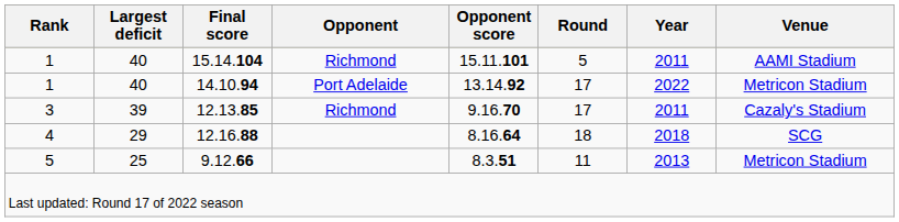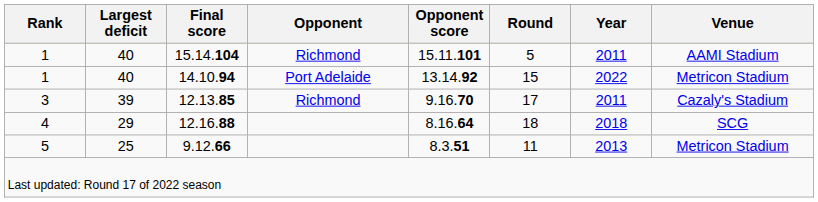14.10.94 | Round: 17 -> 15
